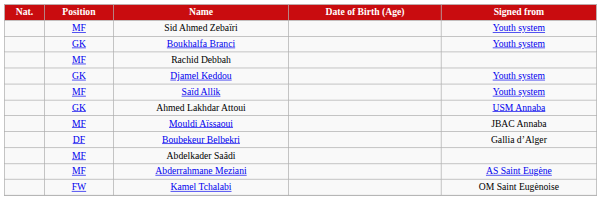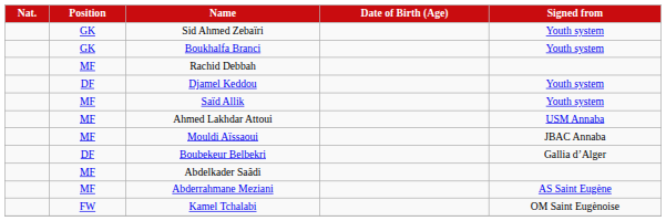Sid Ahmed Zebaïri | Position: MF -> GK
Djamel Keddou | Position: GK -> DF
Ahmed Lakhdar Attoui | Position: GK -> MF
